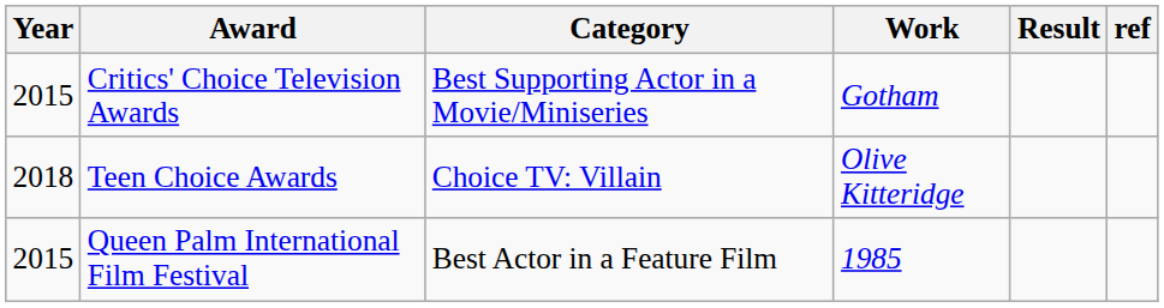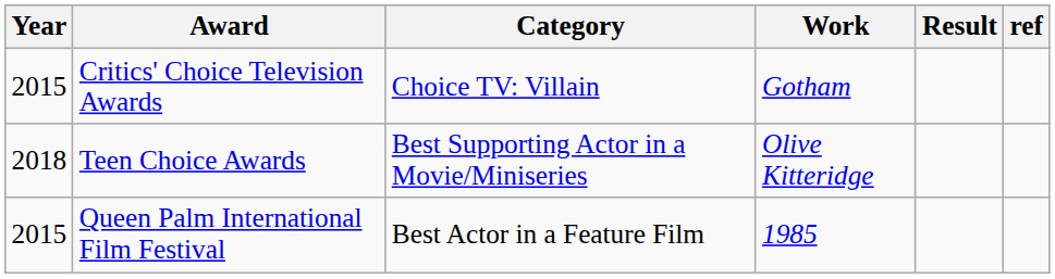Critics' Choice Television Awards | Category: Best Supporting Actor in a Movie/Miniseries -> Choice TV: Villain
Teen Choice Awards | Category: Choice TV: Villain -> Best Supporting Actor in a Movie/Miniseries
